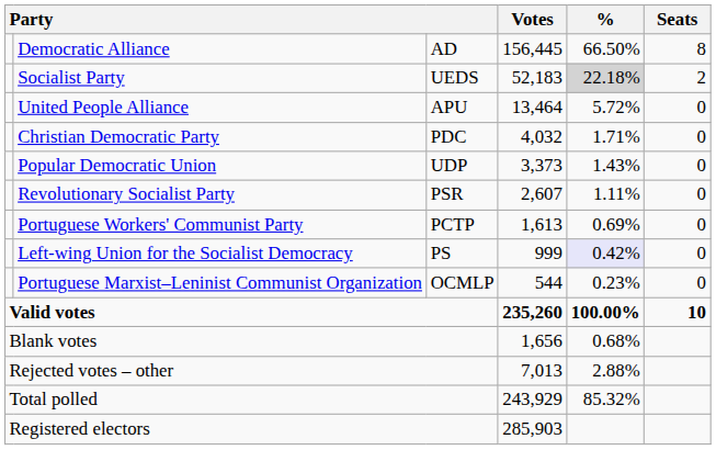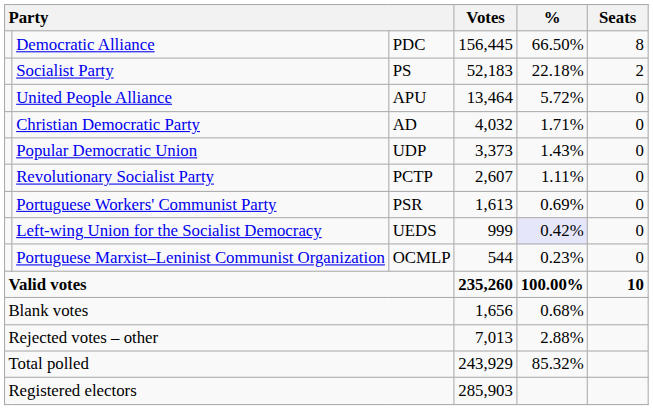Democratic Alliance | column 3: AD -> PDC
Socialist Party | column 3: UEDS -> PS
Socialist Party | %: lightgrey background -> no background
Christian Democratic Party | column 3: PDC -> AD
Revolutionary Socialist Party | column 3: PSR -> PCTP
Portuguese Workers' Communist Party | column 3: PCTP -> PSR
Left-wing Union for the Socialist Democracy | column 3: PS -> UEDS
